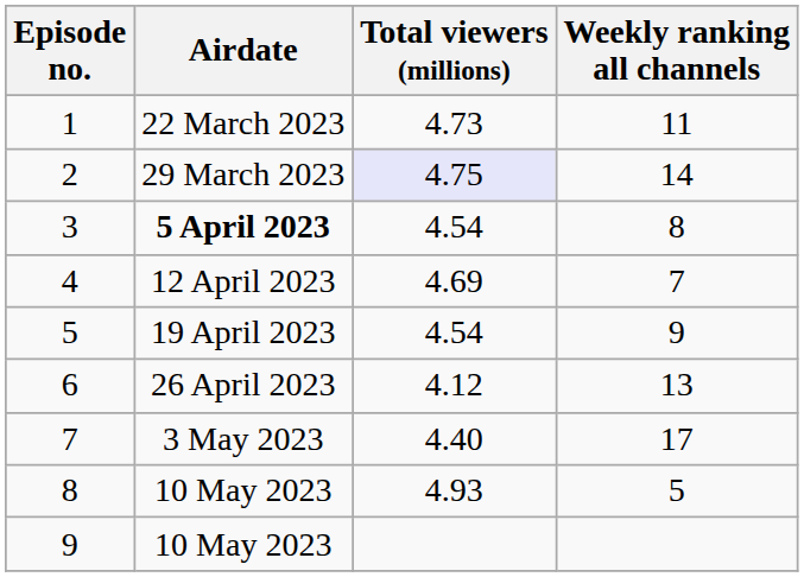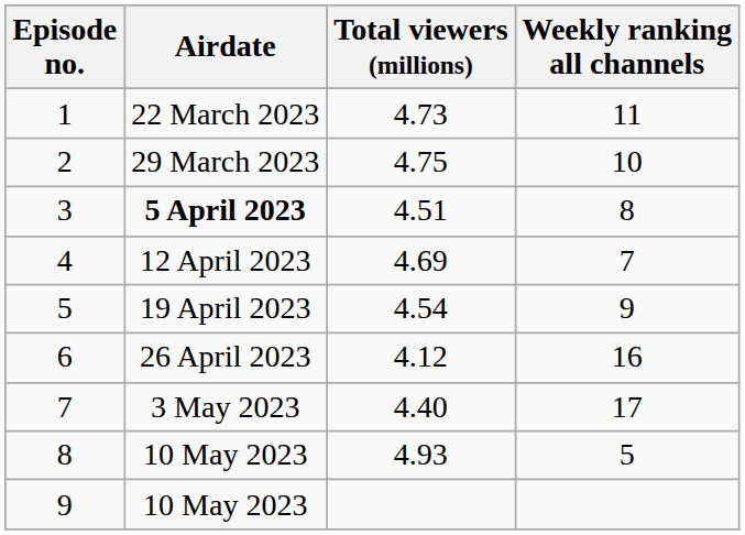2 | Total viewers (millions): lavender background -> no background
2 | Weekly ranking all channels: 14 -> 10
3 | Total viewers (millions): 4.54 -> 4.51
6 | Weekly ranking all channels: 13 -> 16
